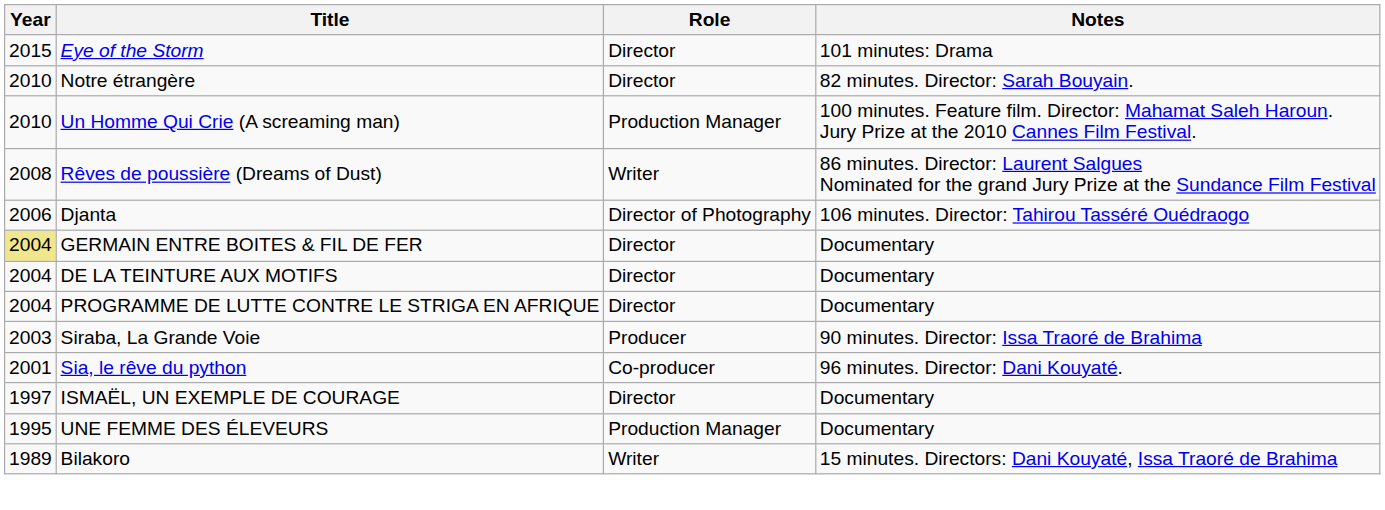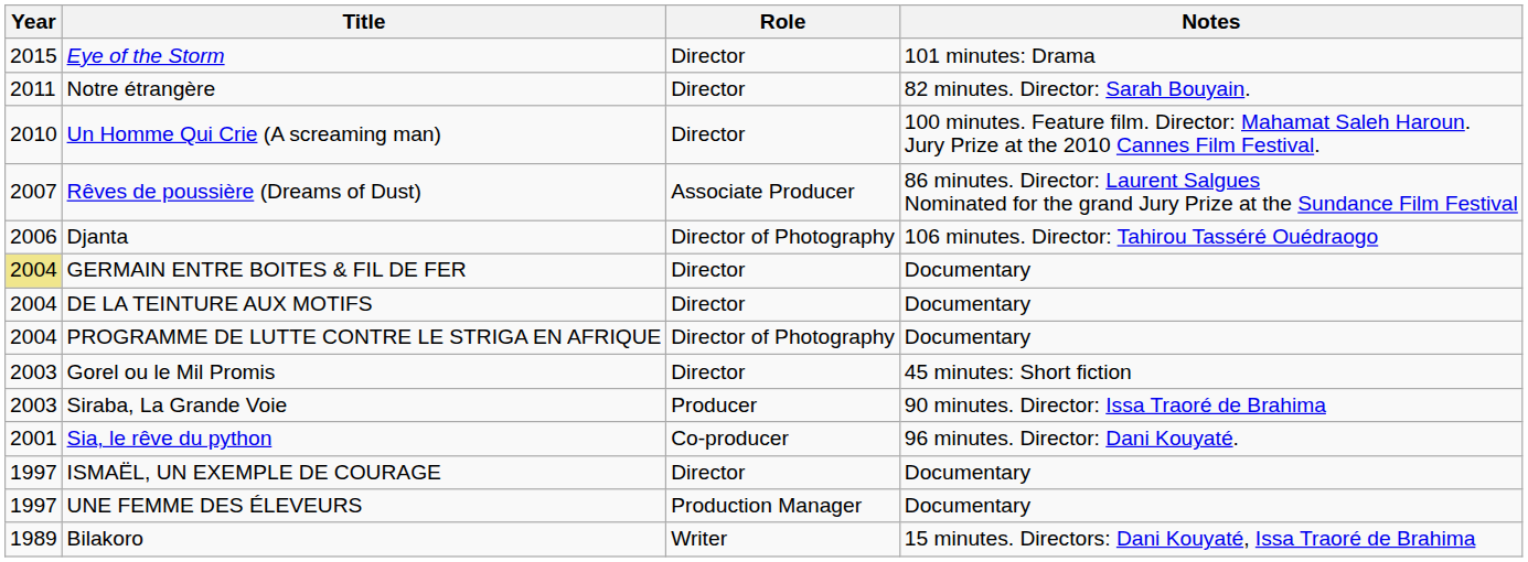Notre étrangère | Year: 2010 -> 2011
Un Homme Qui Crie (A screaming man) | Role: Production Manager -> Director
Rêves de poussière (Dreams of Dust) | Year: 2008 -> 2007
Rêves de poussière (Dreams of Dust) | Role: Writer -> Associate Producer
PROGRAMME DE LUTTE CONTRE LE STRIGA EN AFRIQUE | Role: Director -> Director of Photography
+ row: 2003 | Gorel ou le Mil Promis | Director | 45 minutes: Short fiction
UNE FEMME DES ÉLEVEURS | Year: 1995 -> 1997
